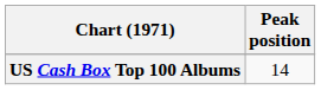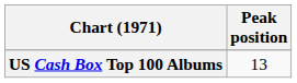US Cash Box Top 100 Albums | Peak position: 14 -> 13
